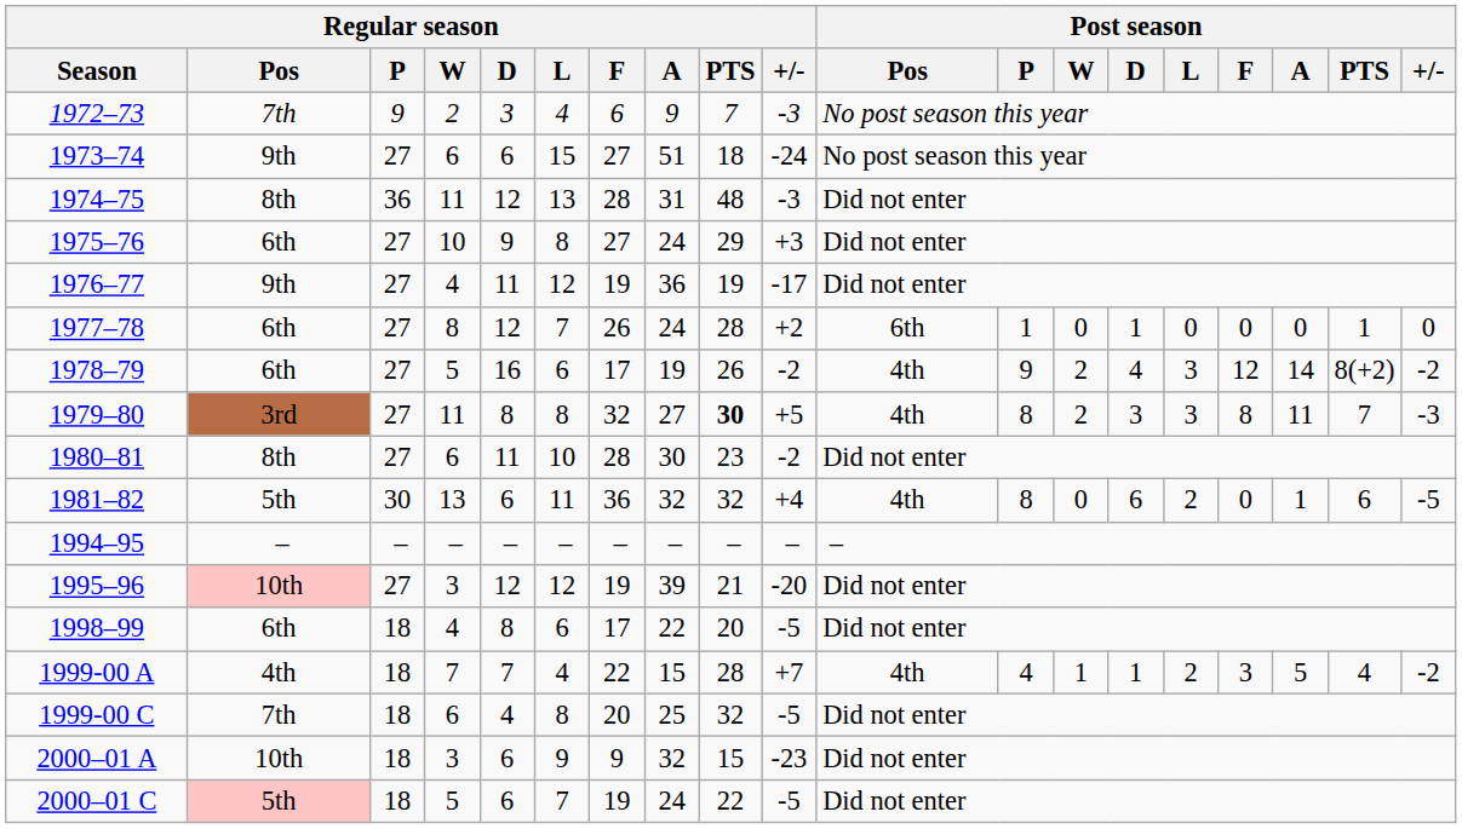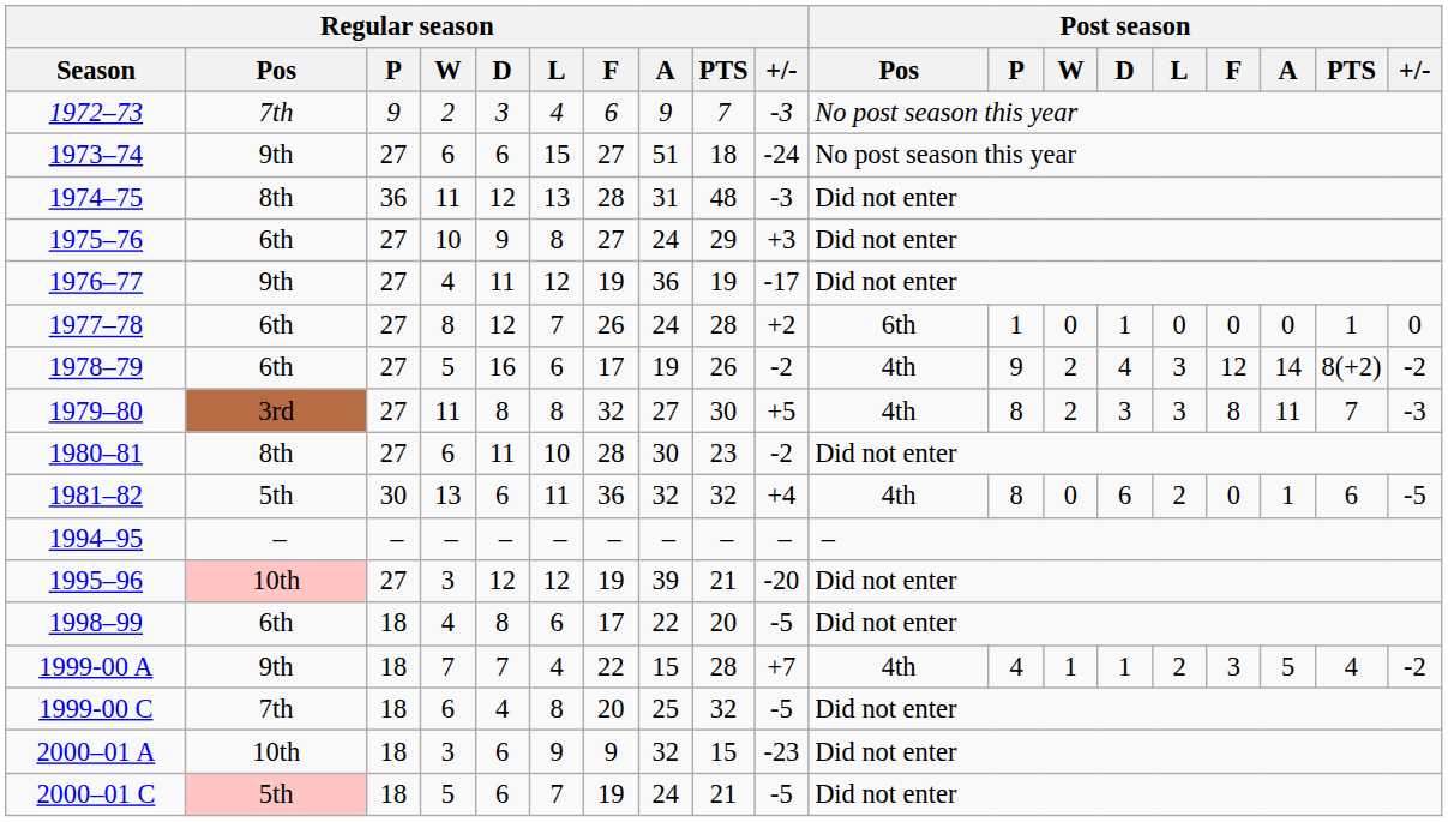1979–80 | Regular season / PTS: bold -> normal
1999-00 A | Regular season / Pos: 4th -> 9th
2000–01 C | Regular season / PTS: 22 -> 21
